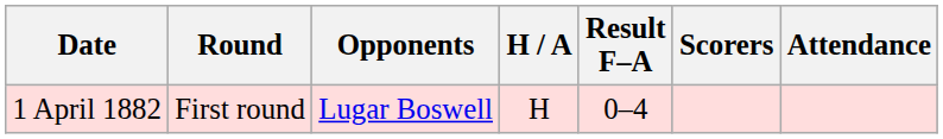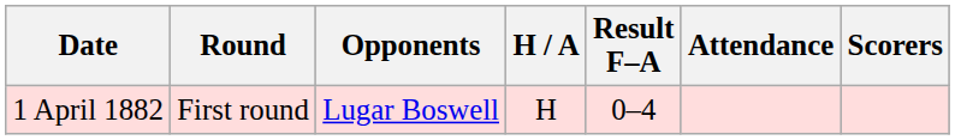columns swapped: Scorers <-> Attendance
